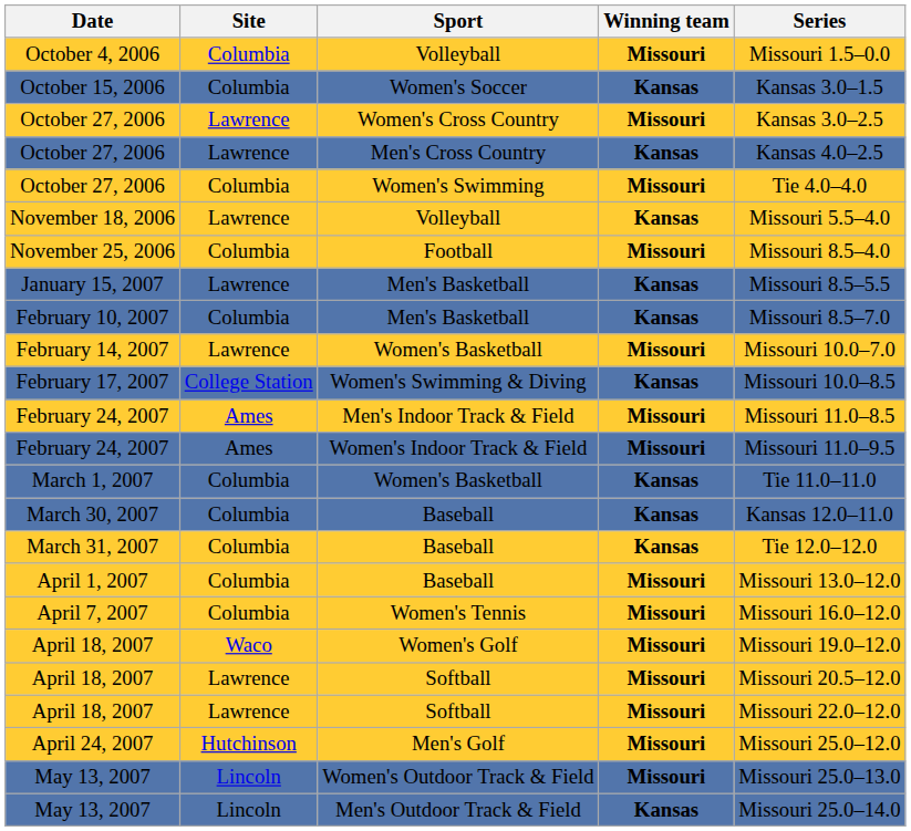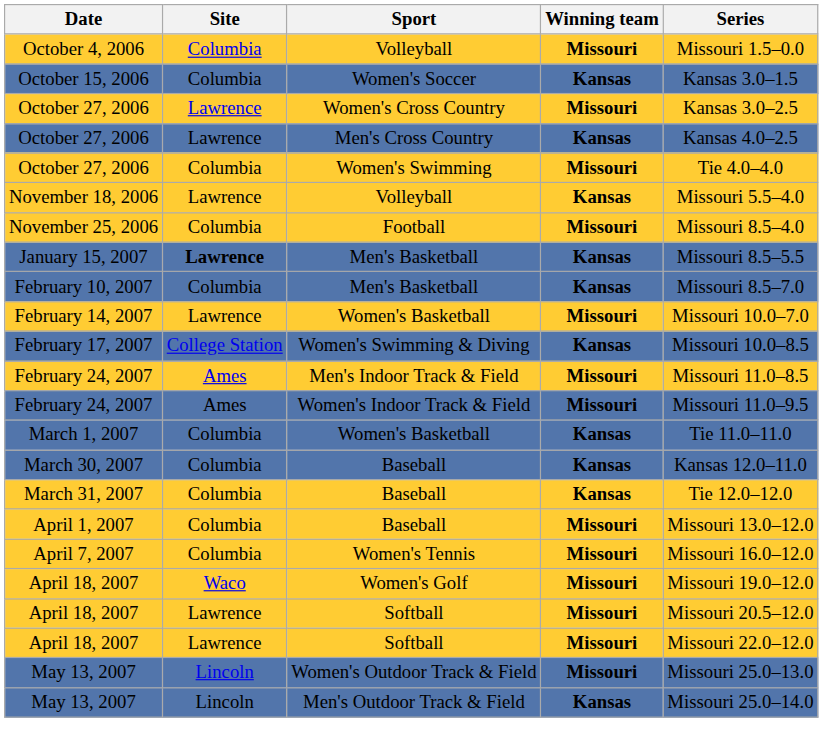January 15, 2007 | Site: normal -> bold
- row: April 24, 2007 | Hutchinson | Men's Golf | Missouri | Missouri 25.0–12.0
